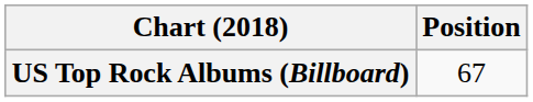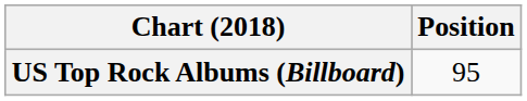US Top Rock Albums (Billboard) | Position: 67 -> 95
